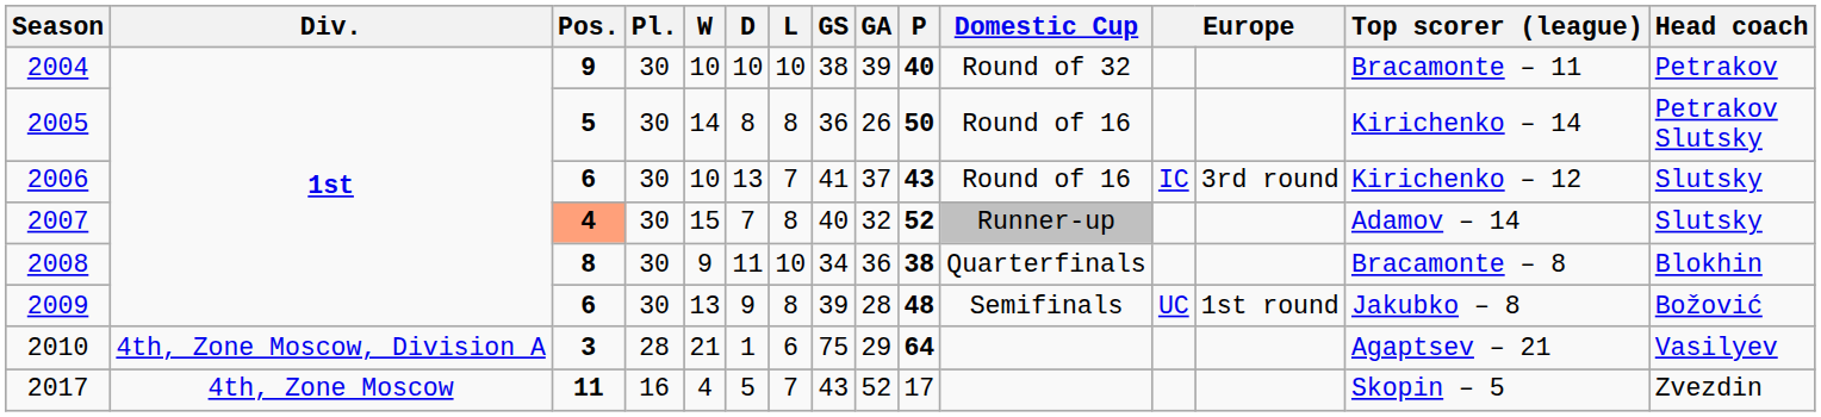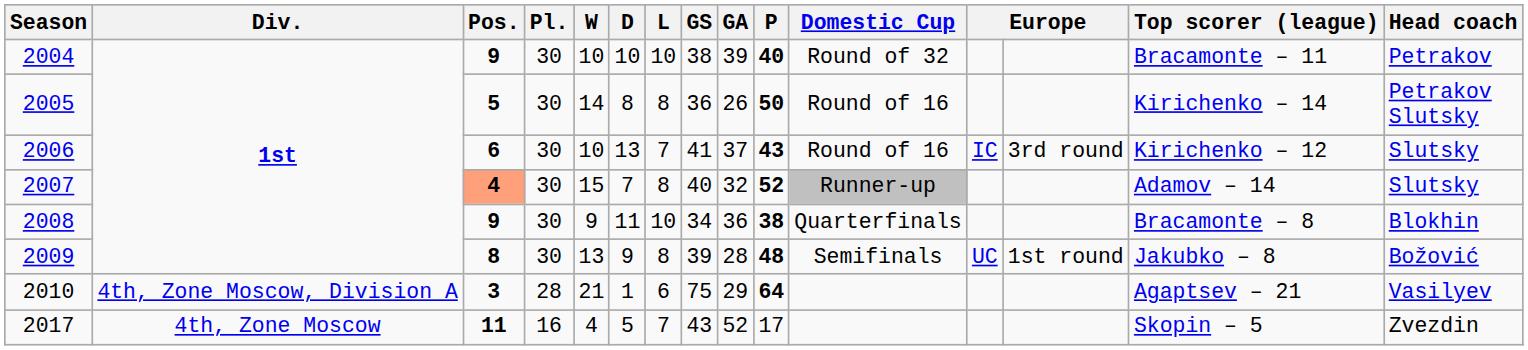2008 | Pos.: 8 -> 9
2009 | Pos.: 6 -> 8
